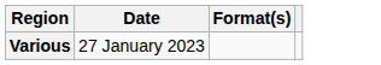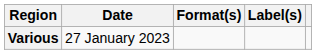+ column: Label(s)
